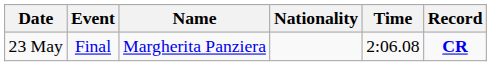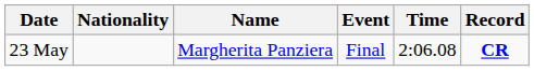columns swapped: Event <-> Nationality
